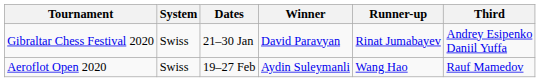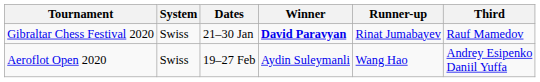Gibraltar Chess Festival 2020 | Winner: normal -> bold
Gibraltar Chess Festival 2020 | Third: Andrey Esipenko Daniil Yuffa -> Rauf Mamedov
Aeroflot Open 2020 | Third: Rauf Mamedov -> Andrey Esipenko Daniil Yuffa
